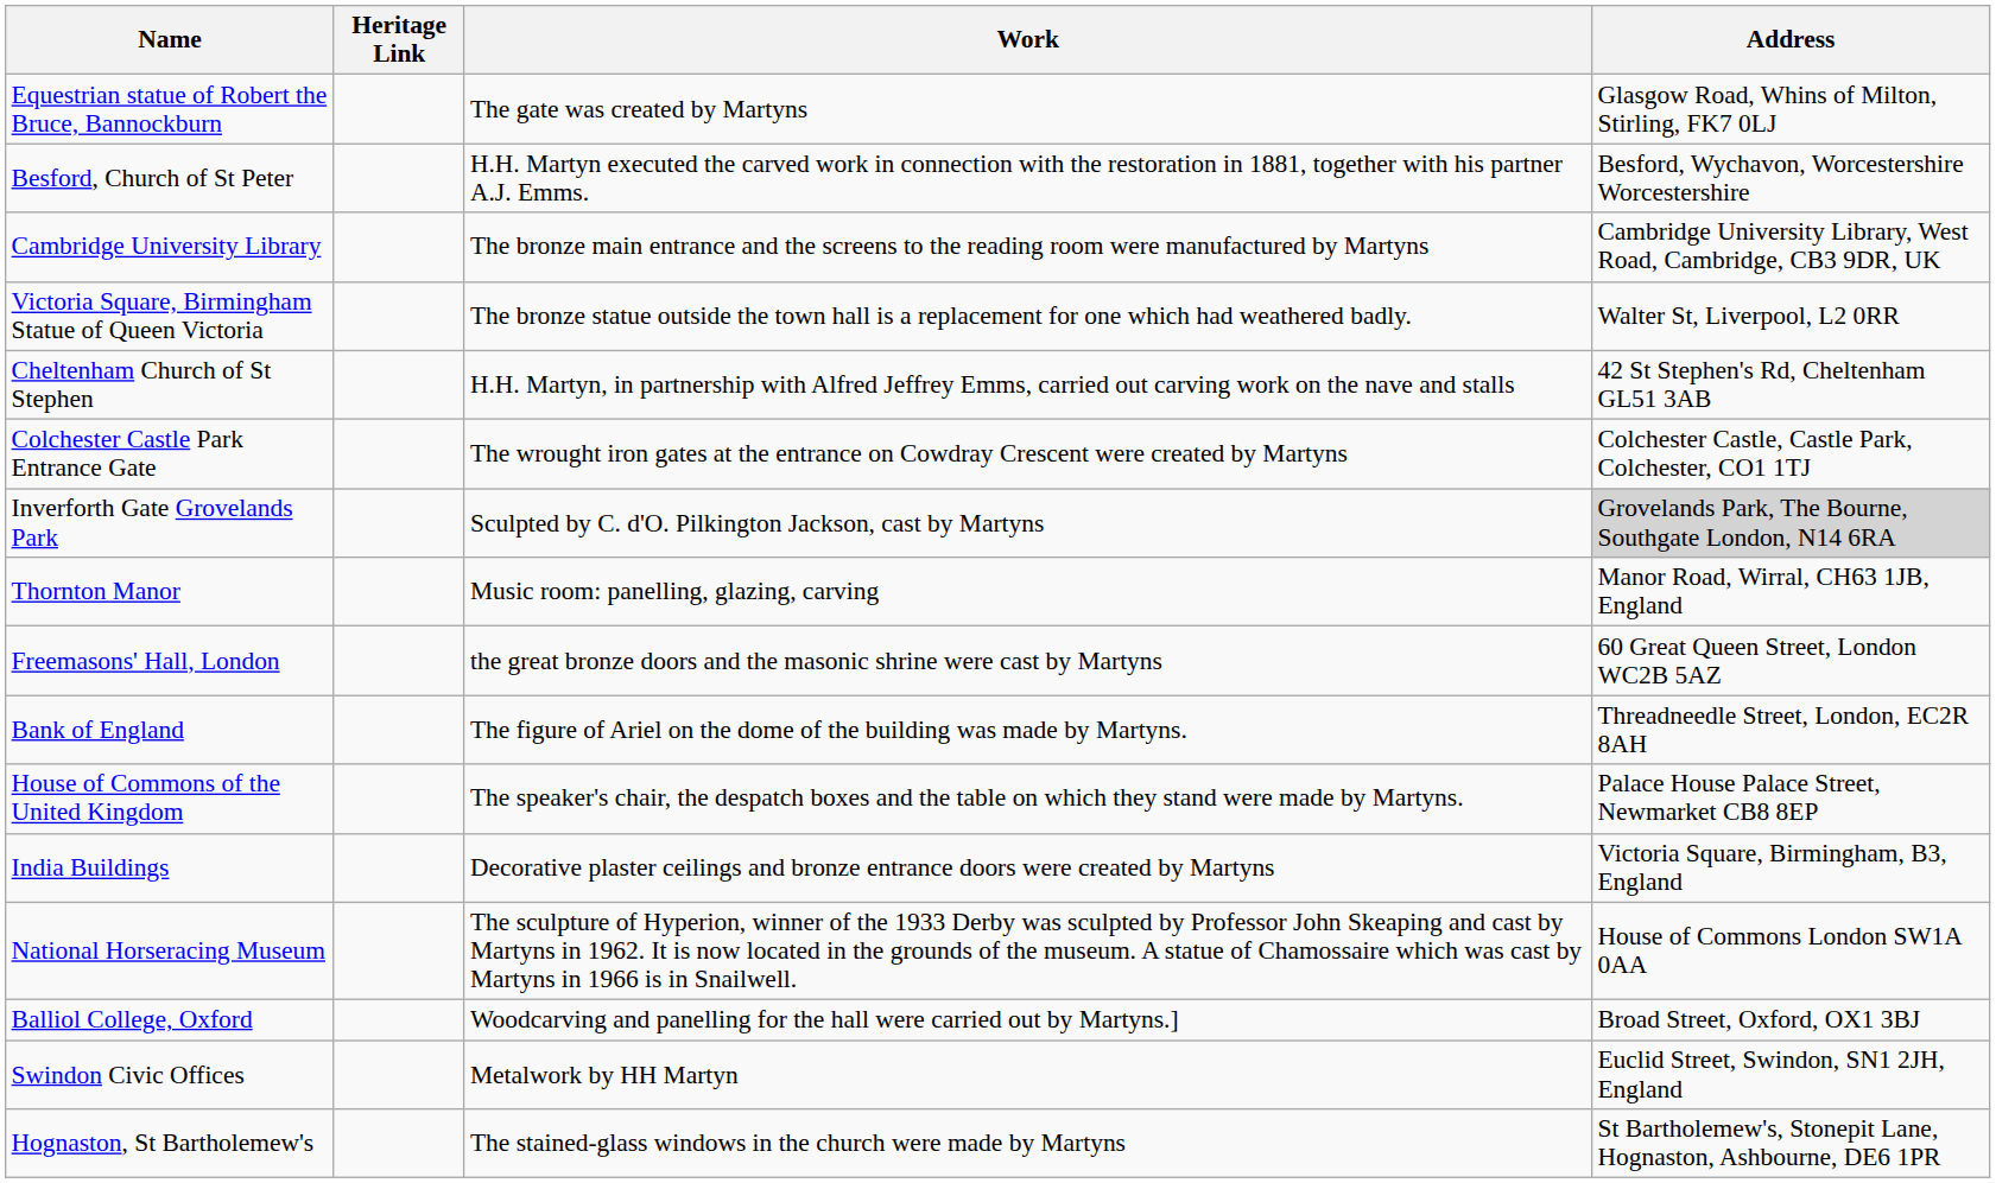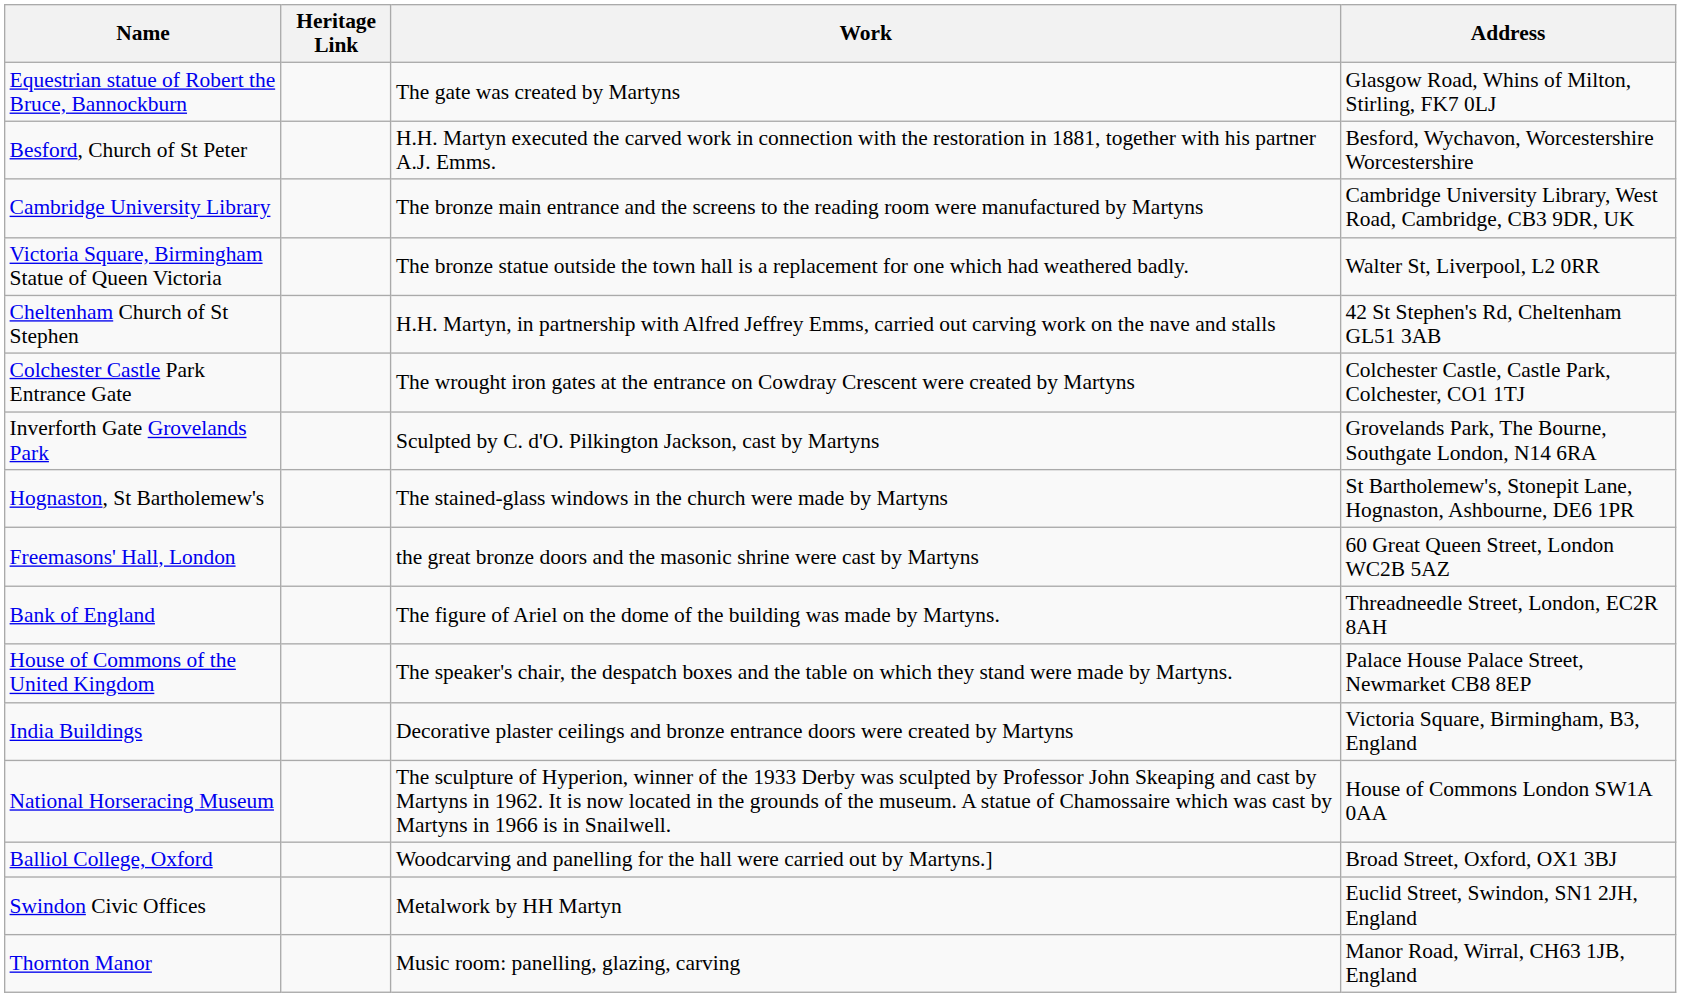Inverforth Gate Grovelands Park | Address: lightgrey background -> no background
rows swapped: Hognaston, St Bartholemew's <-> Thornton Manor
